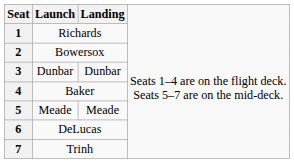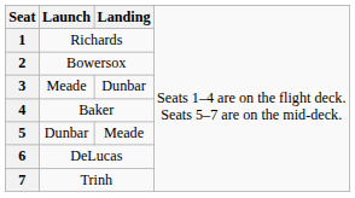3 | column 2: Dunbar -> Meade
5 | column 2: Meade -> Dunbar
